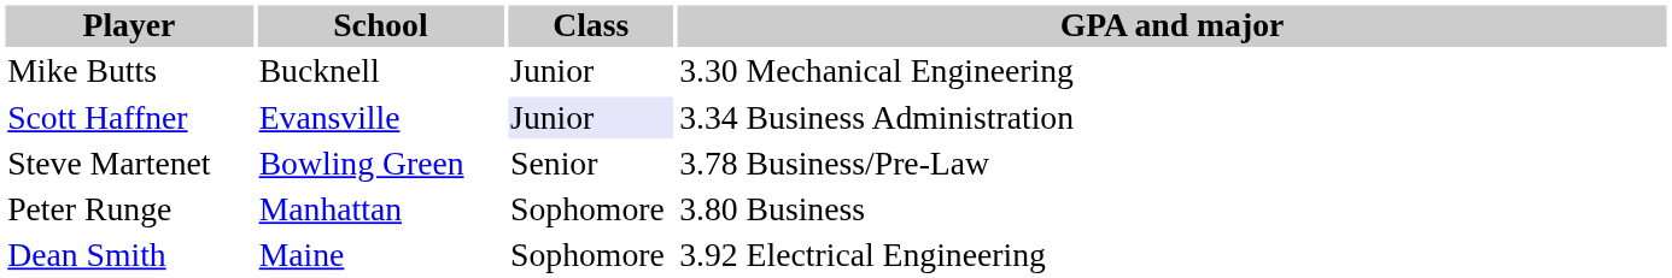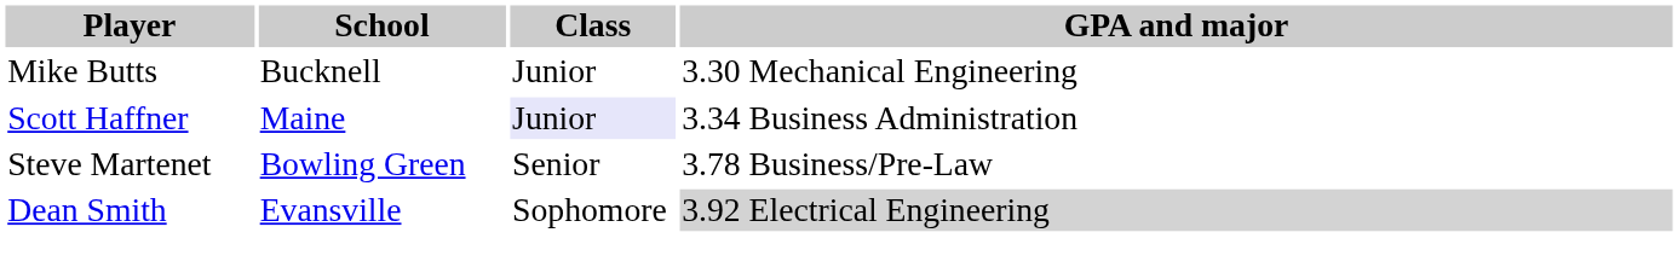Scott Haffner | School: Evansville -> Maine
- row: Peter Runge | Manhattan | Sophomore | 3.80 Business
Dean Smith | School: Maine -> Evansville
Dean Smith | GPA and major: no background -> lightgrey background
